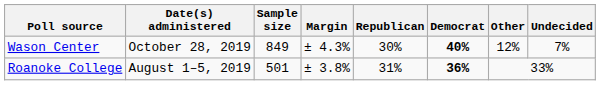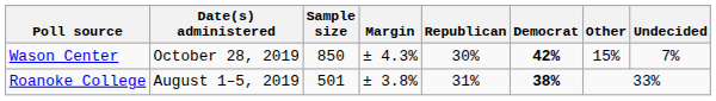Wason Center | Sample size: 849 -> 850
Wason Center | Democrat: 40% -> 42%
Wason Center | Other: 12% -> 15%
Roanoke College | Democrat: 36% -> 38%
